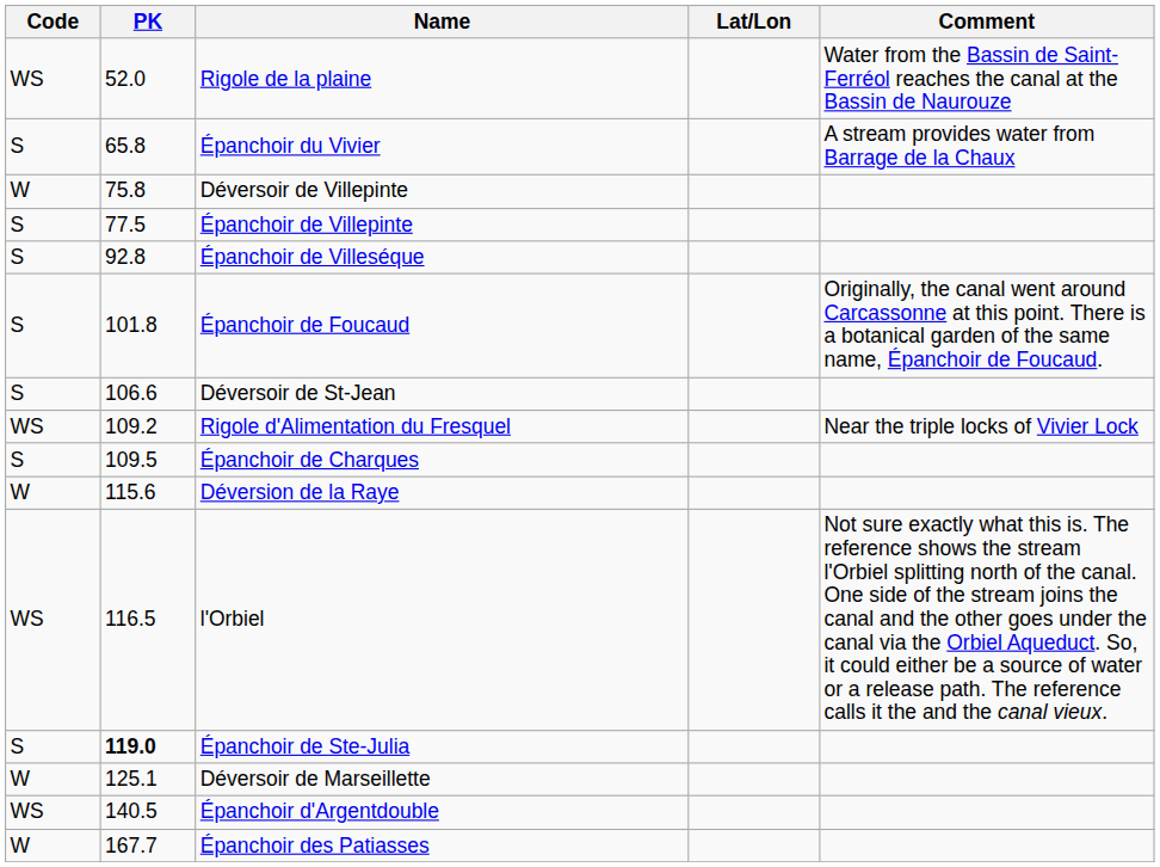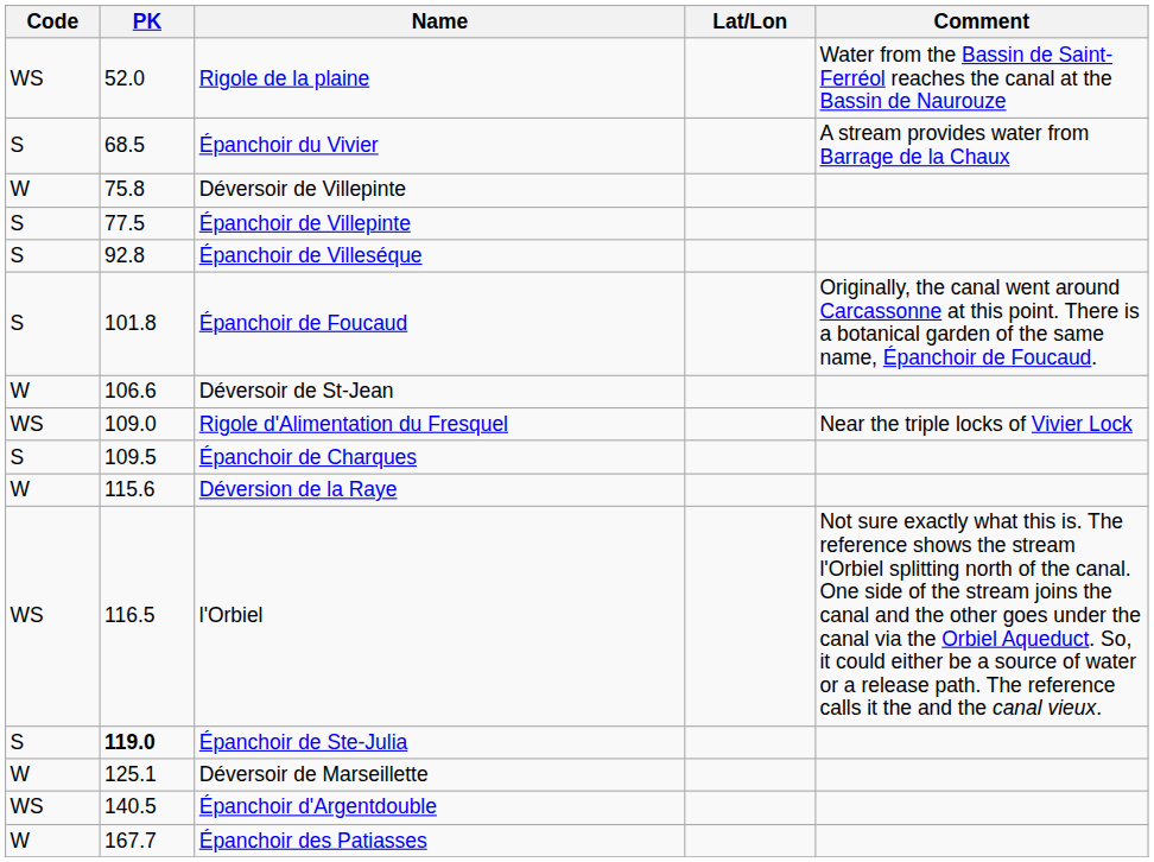Épanchoir du Vivier | PK: 65.8 -> 68.5
Déversoir de St-Jean | Code: S -> W
Rigole d'Alimentation du Fresquel | PK: 109.2 -> 109.0
